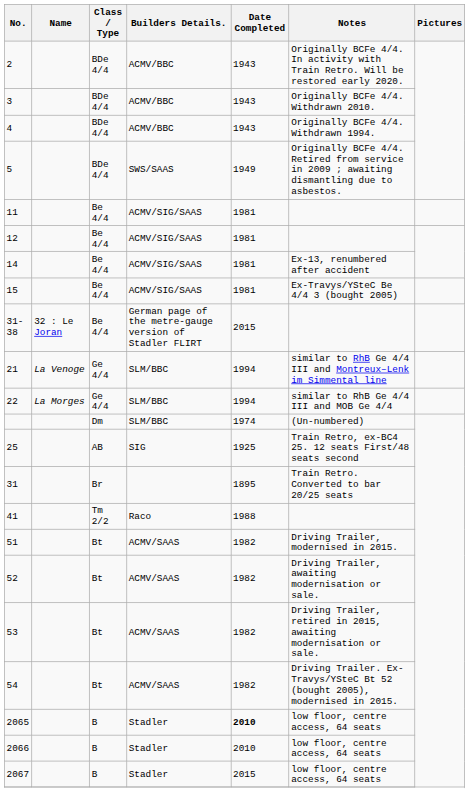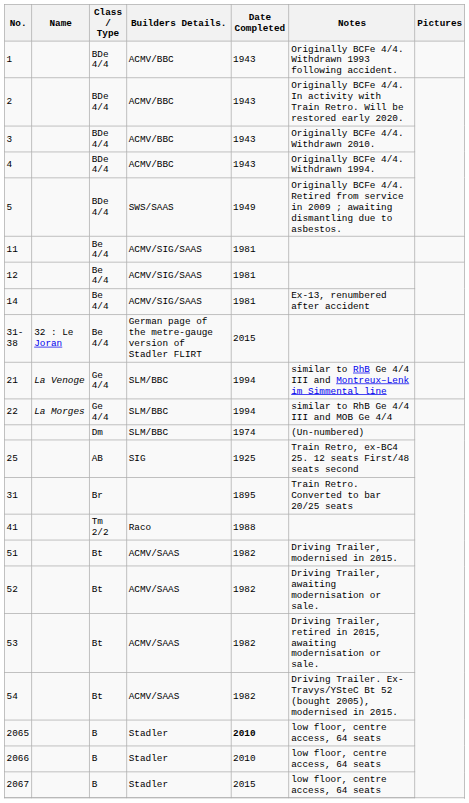+ row: 1 | BDe 4/4 | ACMV/BBC | 1943 | Originally BCFe 4/4. Withdrawn 1993 following accident.
- row: 15 | Be 4/4 | ACMV/SIG/SAAS | 1981 | Ex-Travys/YSteC Be 4/4 3 (bought 2005)
